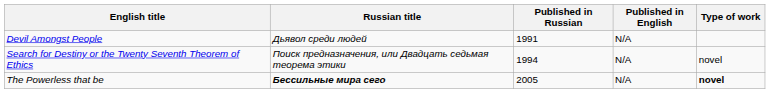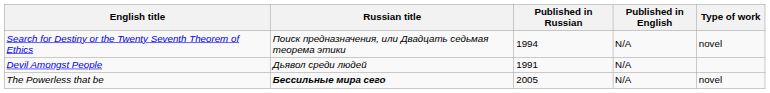rows swapped: Devil Amongst People <-> Search for Destiny or the Twenty Seventh Theorem of Ethics
The Powerless that be | Type of work: bold -> normal
